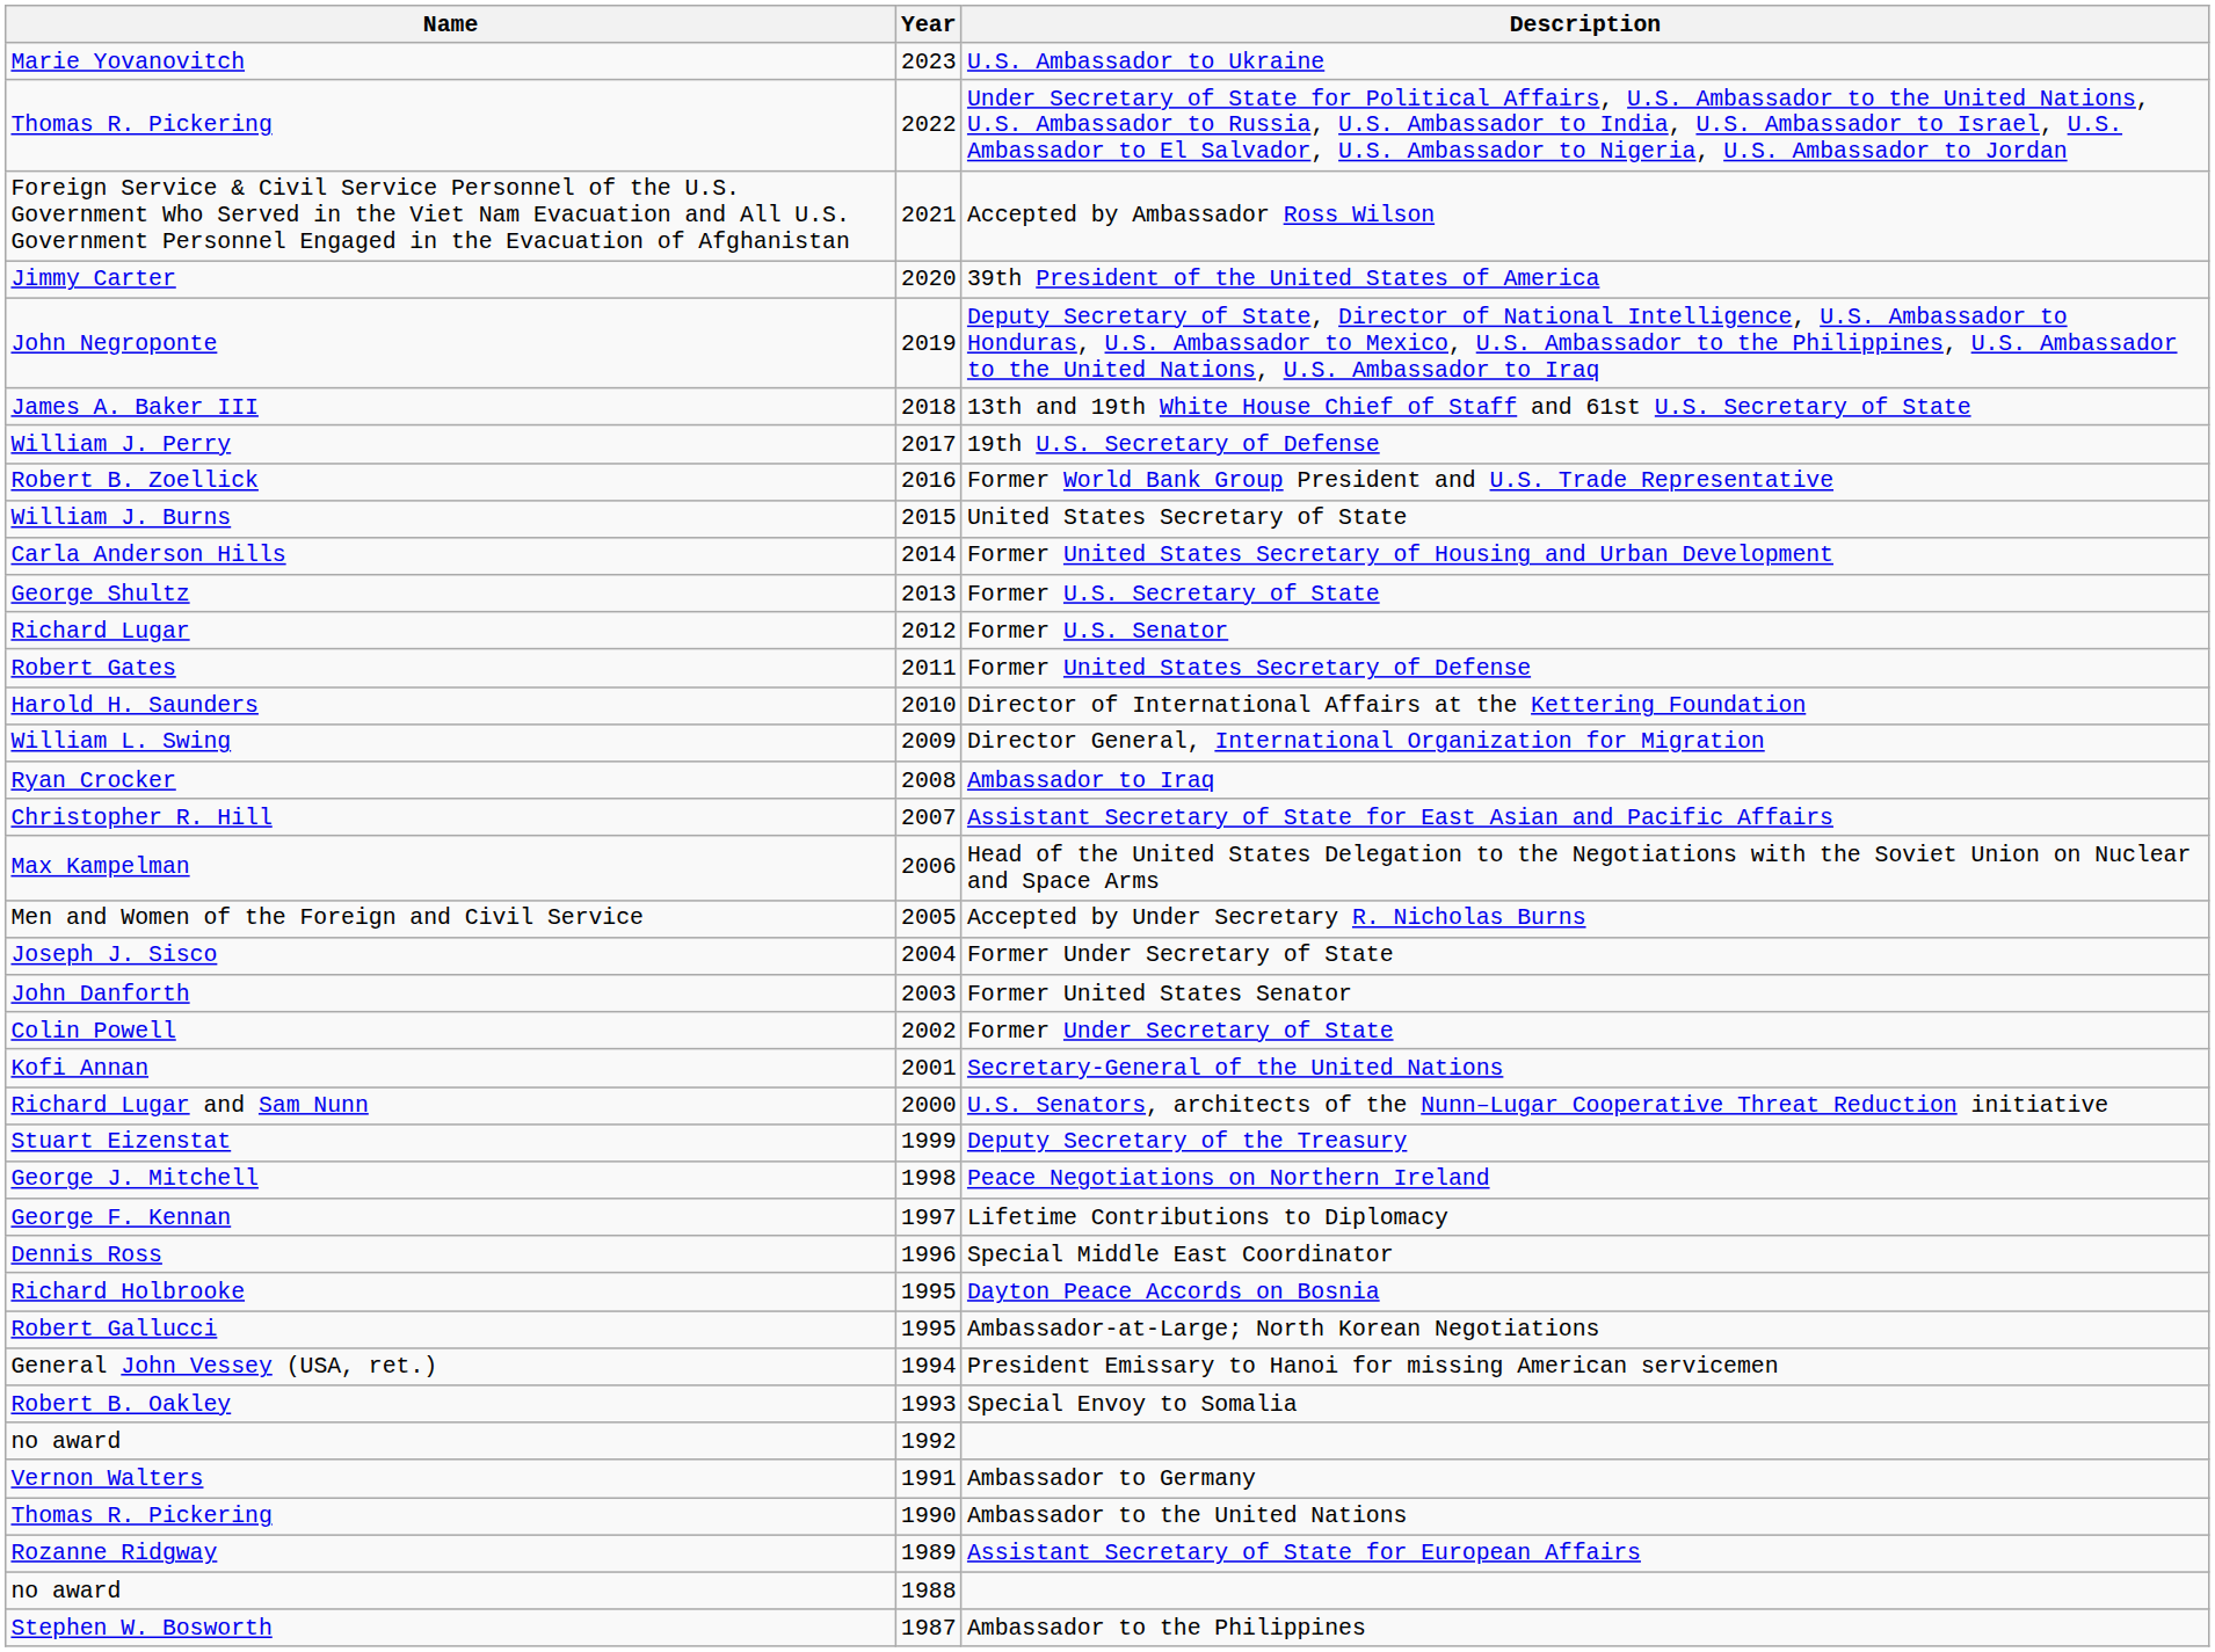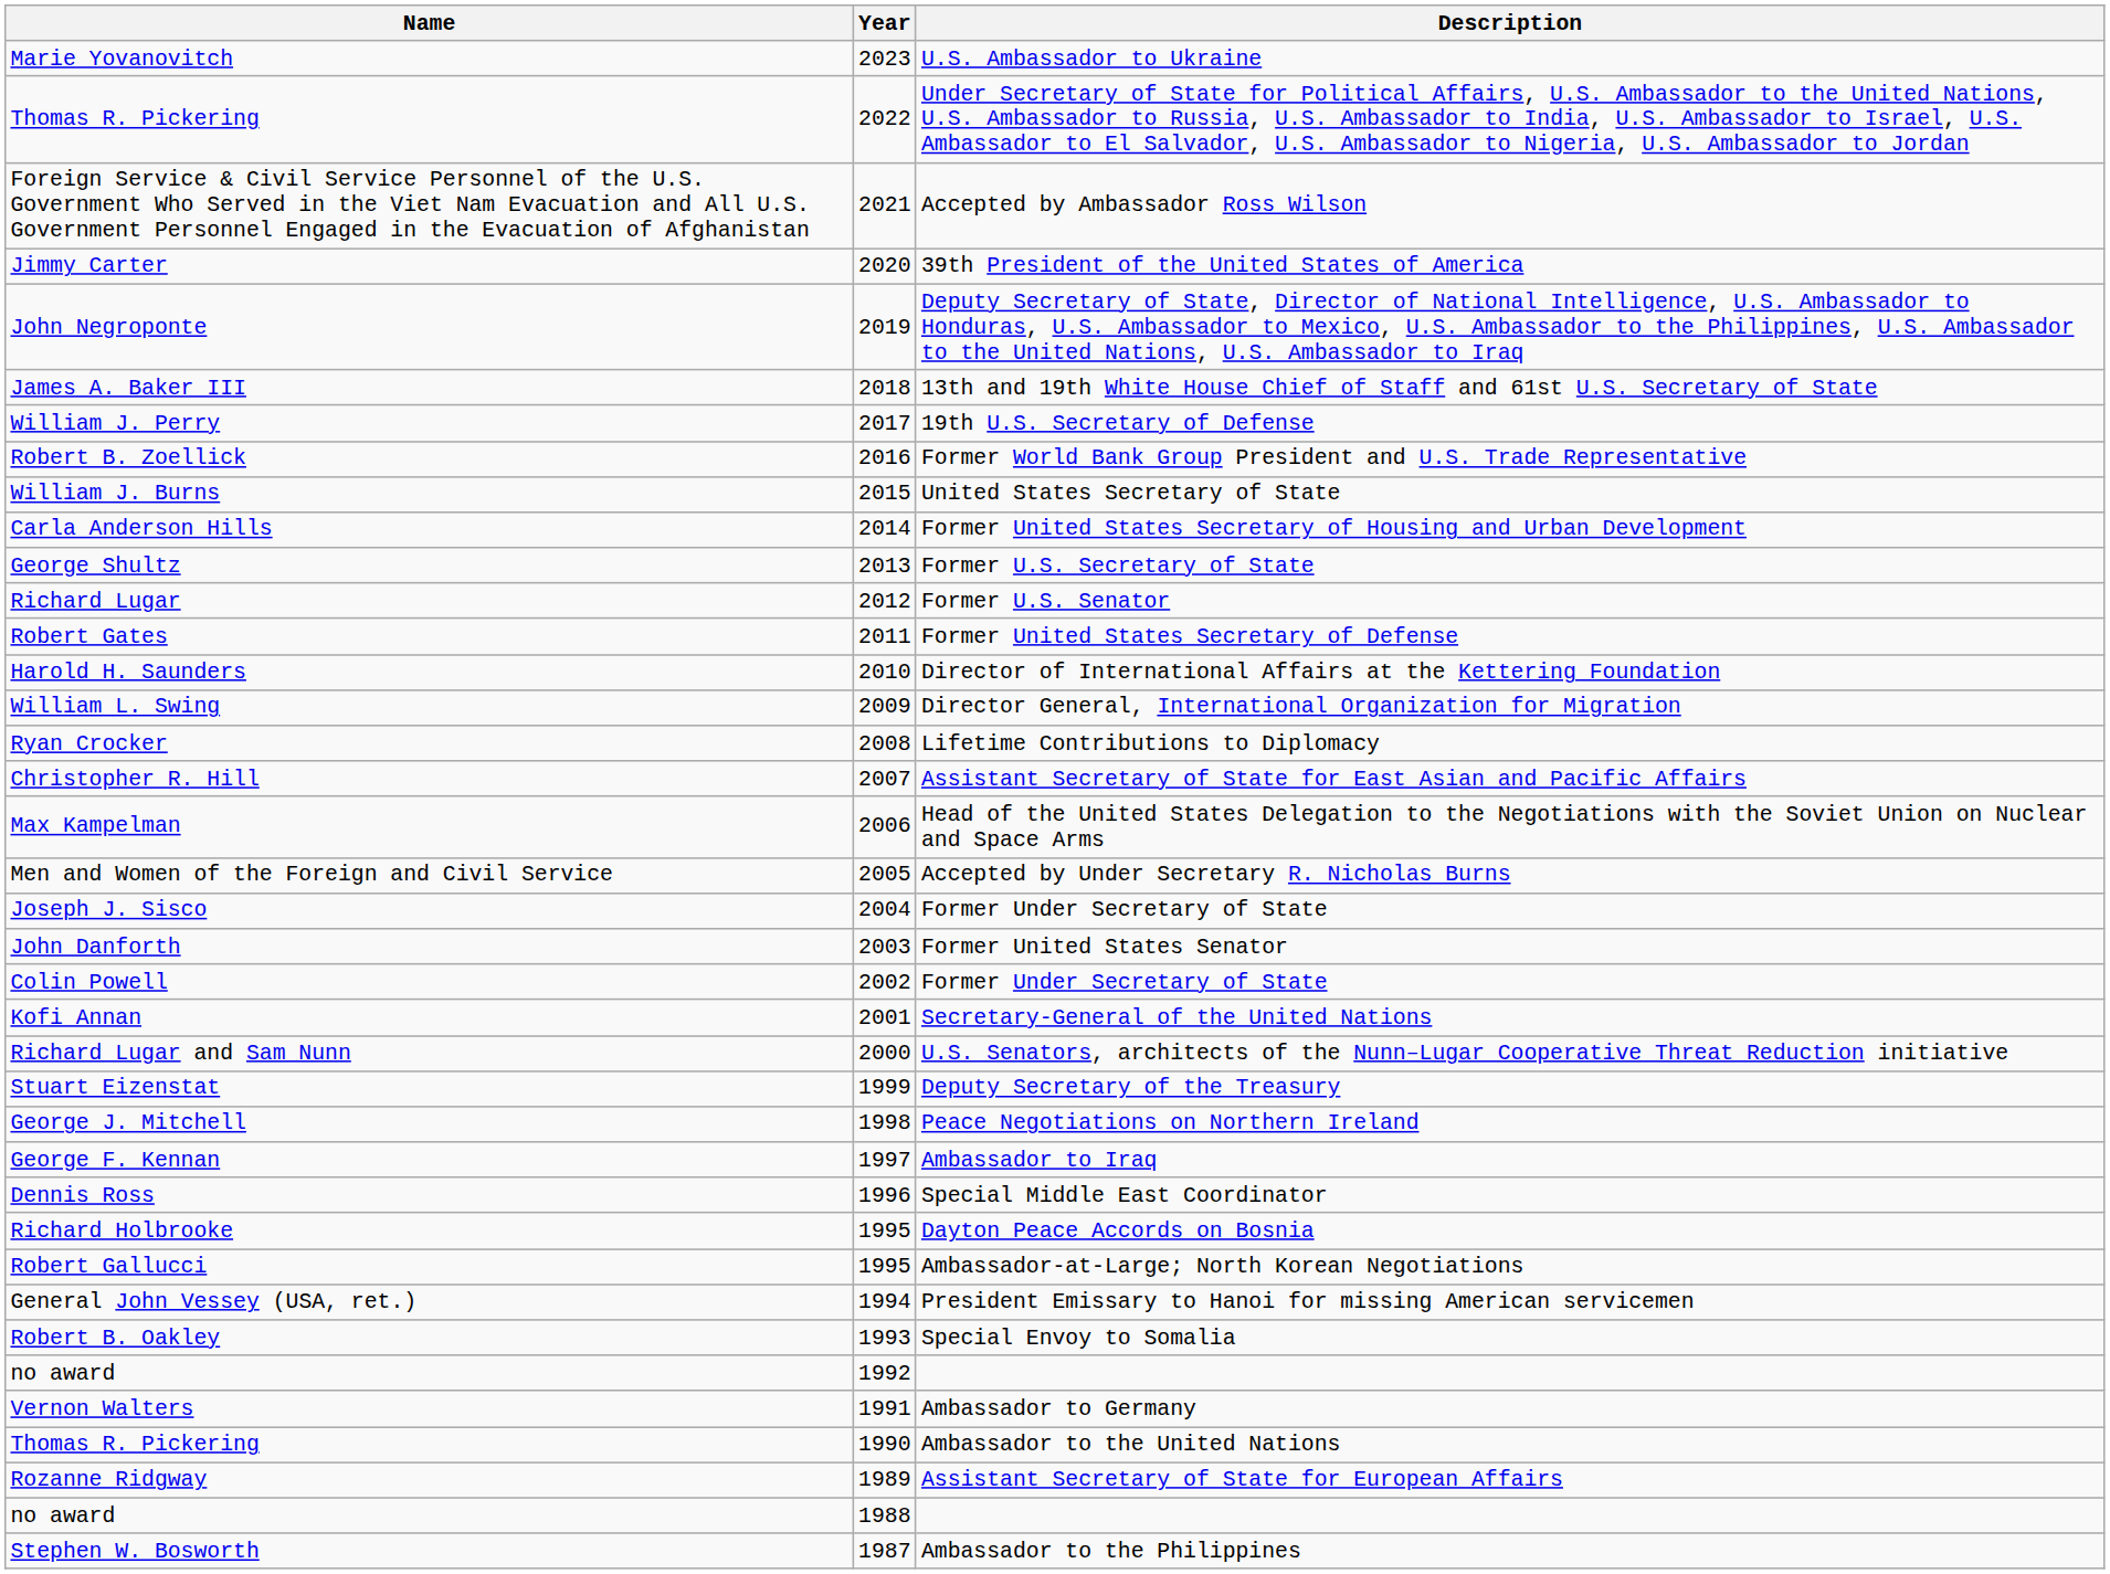Ryan Crocker | Description: Ambassador to Iraq -> Lifetime Contributions to Diplomacy
George F. Kennan | Description: Lifetime Contributions to Diplomacy -> Ambassador to Iraq
